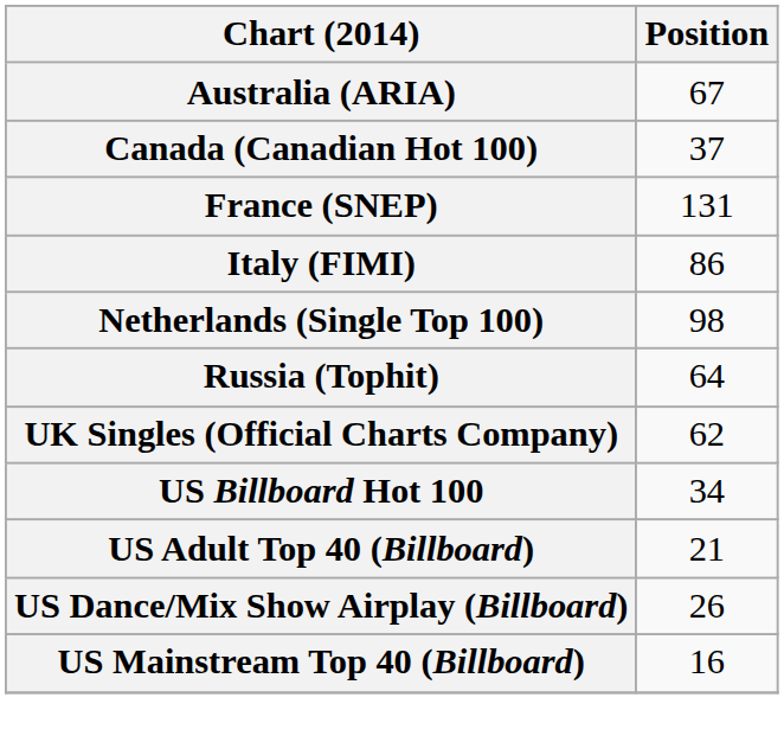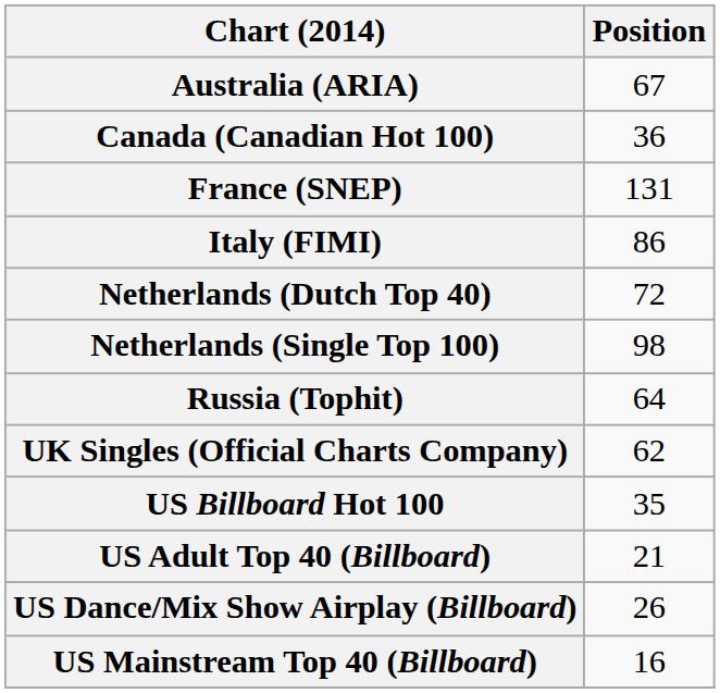Canada (Canadian Hot 100) | Position: 37 -> 36
+ row: Netherlands (Dutch Top 40) | 72
US Billboard Hot 100 | Position: 34 -> 35
